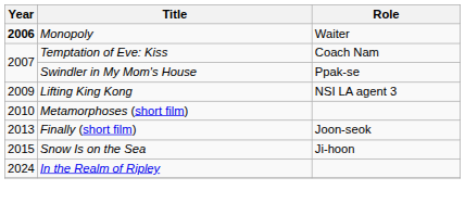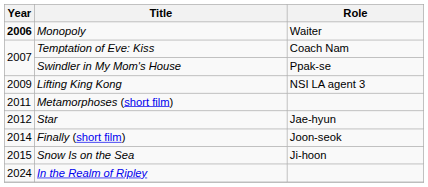Metamorphoses (short film) | Year: 2010 -> 2011
+ row: 2012 | Star | Jae-hyun
Finally (short film) | Year: 2013 -> 2014
